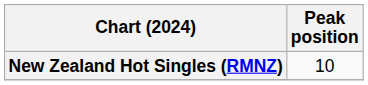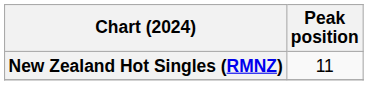New Zealand Hot Singles (RMNZ) | Peak position: 10 -> 11
